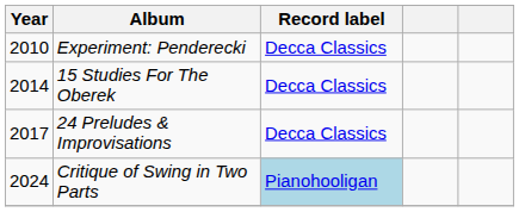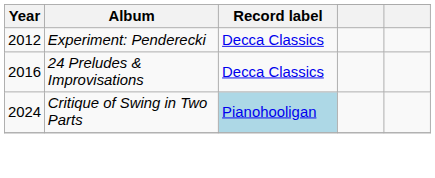Experiment: Penderecki | Year: 2010 -> 2012
- row: 2014 | 15 Studies For The Oberek | Decca Classics
24 Preludes & Improvisations | Year: 2017 -> 2016
